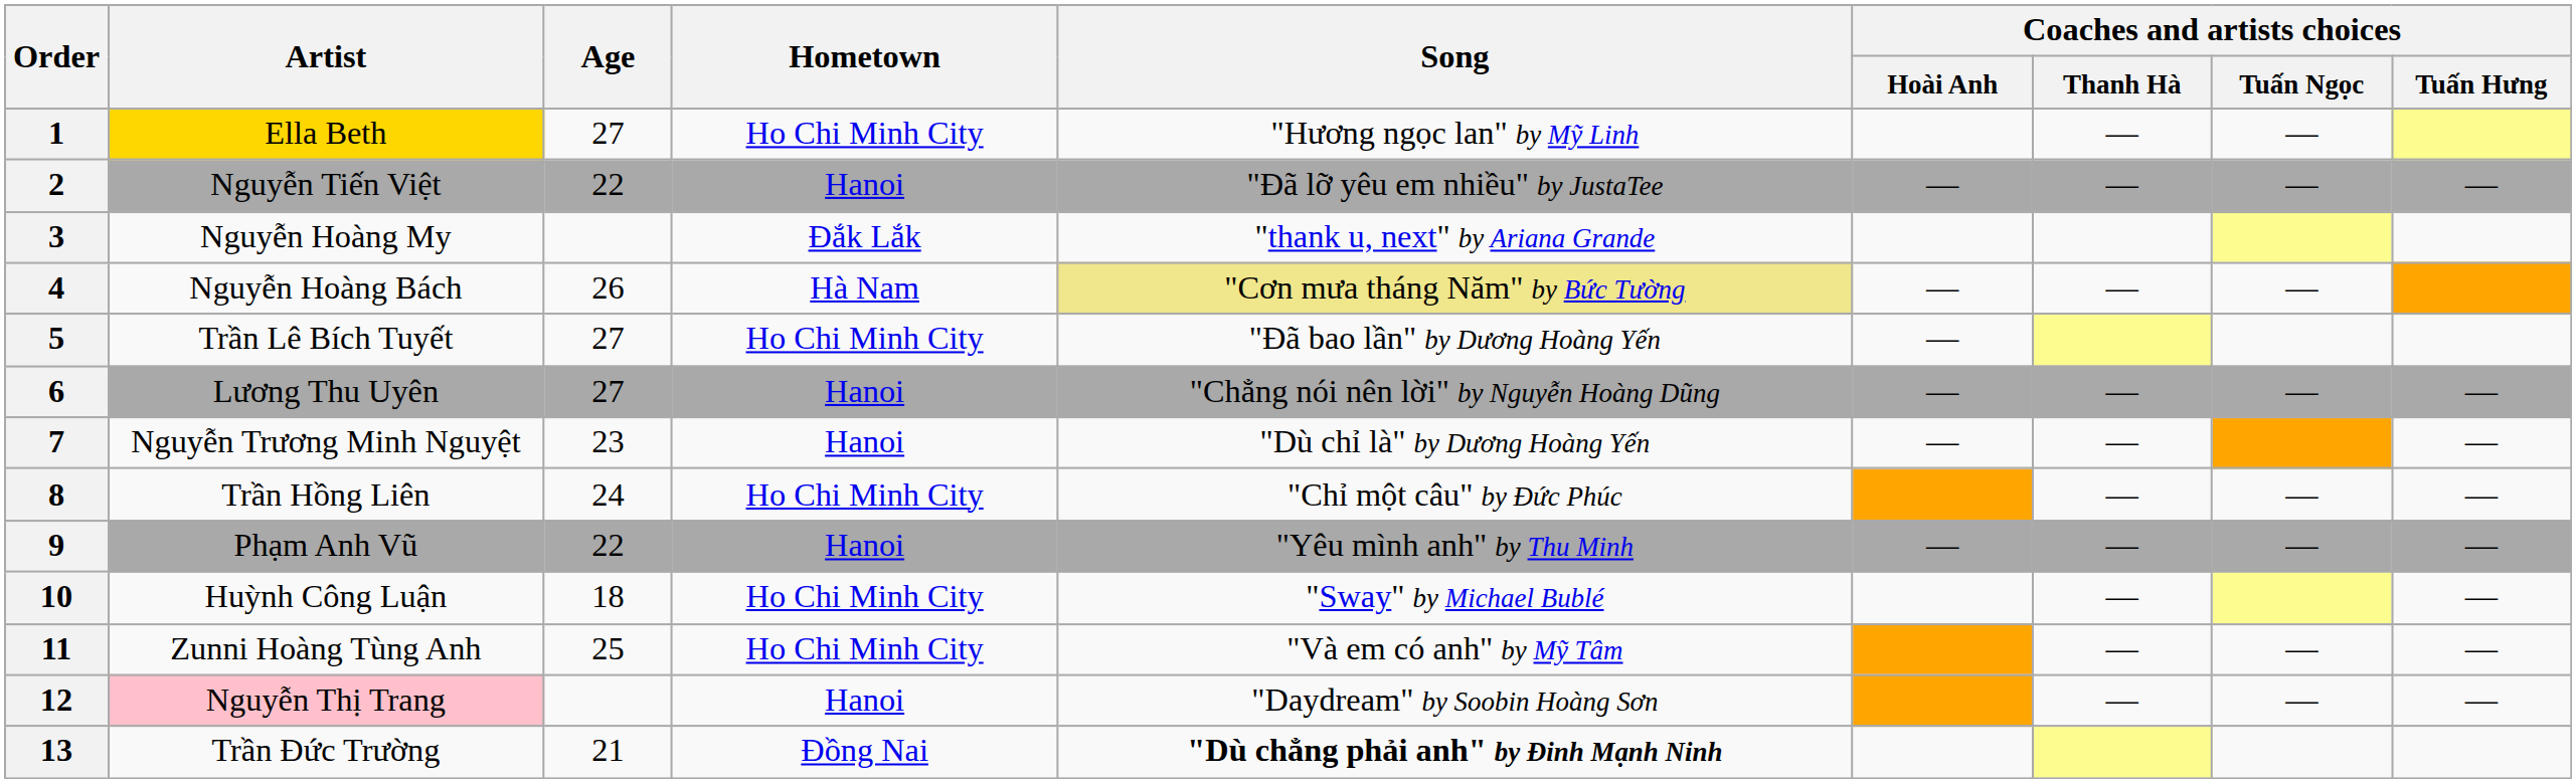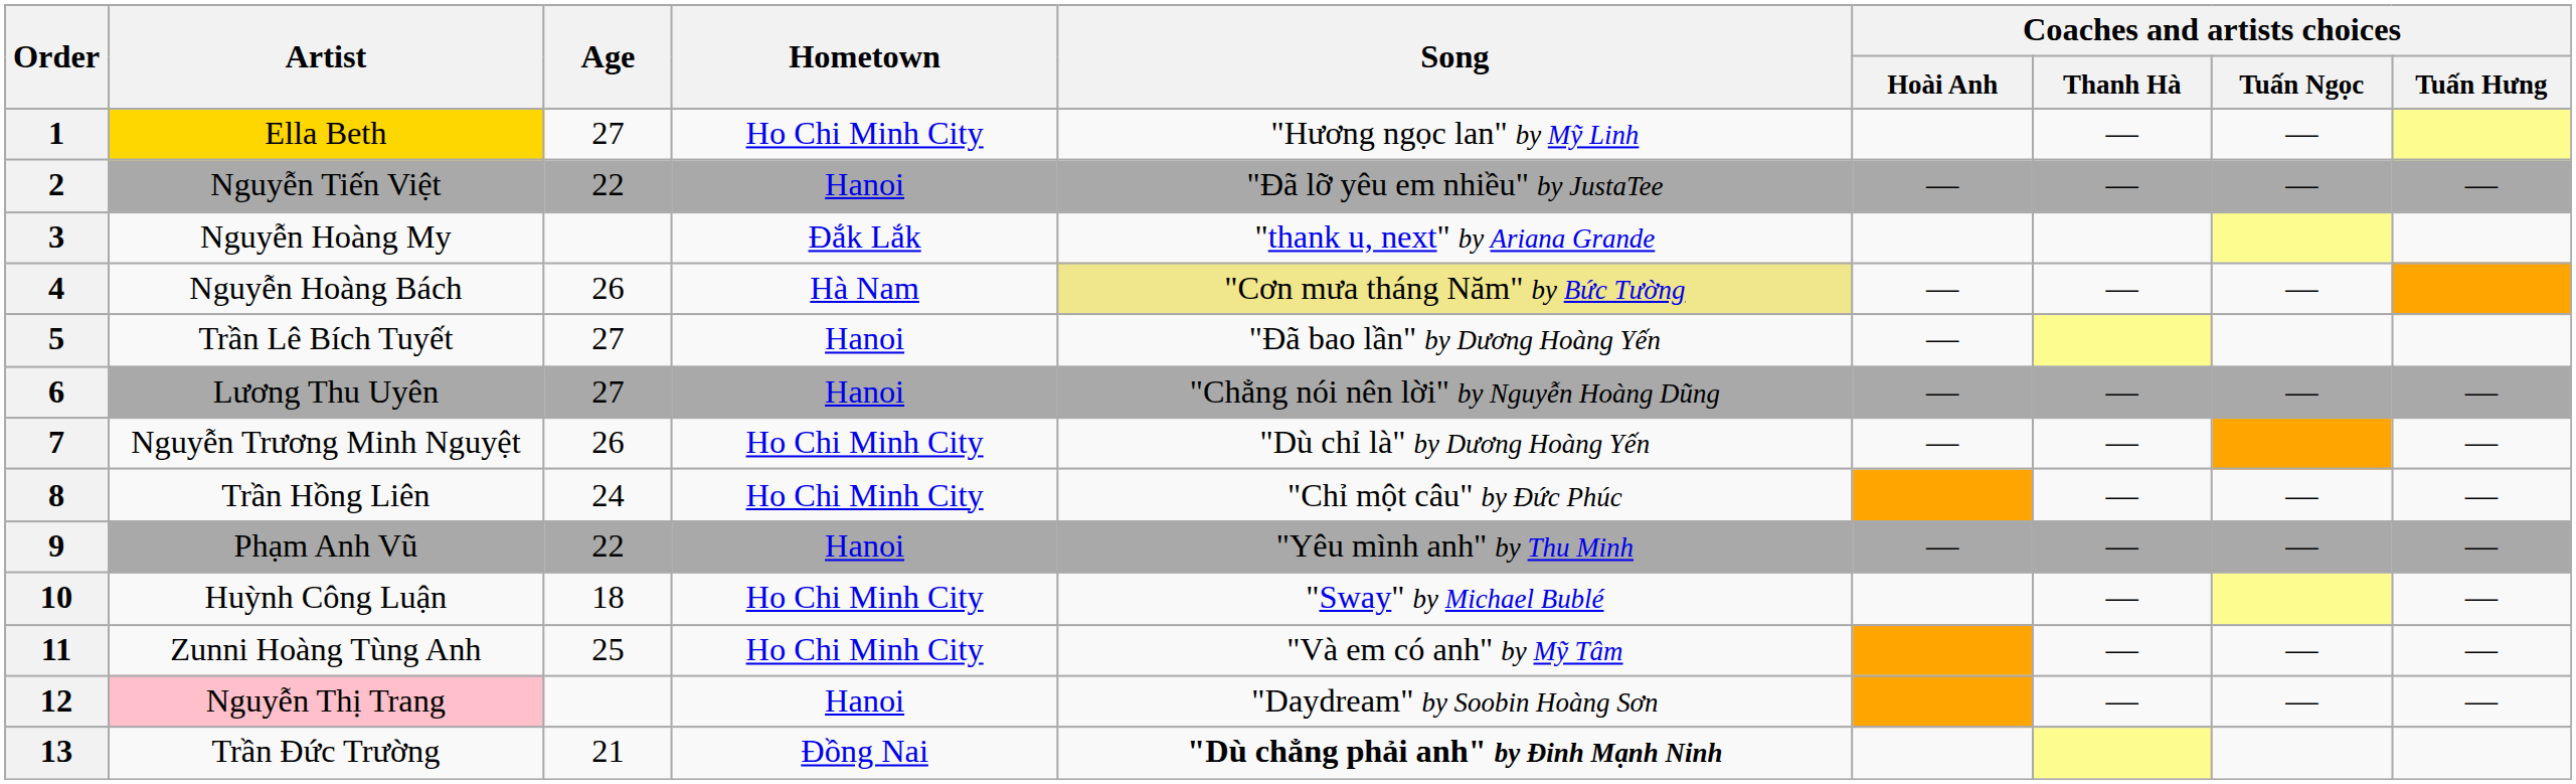5 | Hometown: Ho Chi Minh City -> Hanoi
7 | Age: 23 -> 26
7 | Hometown: Hanoi -> Ho Chi Minh City
